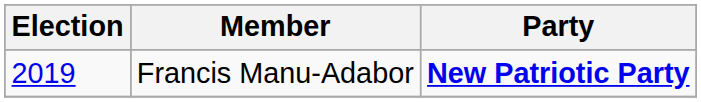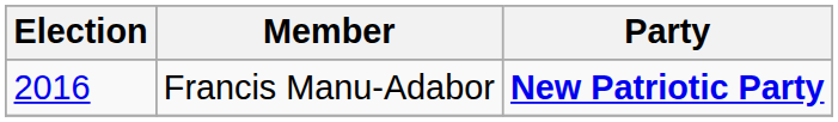Francis Manu-Adabor | Election: 2019 -> 2016
